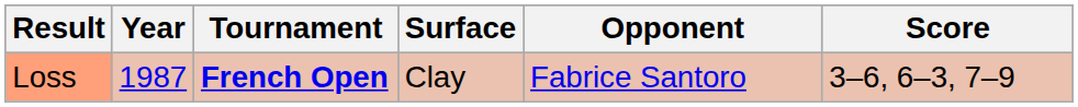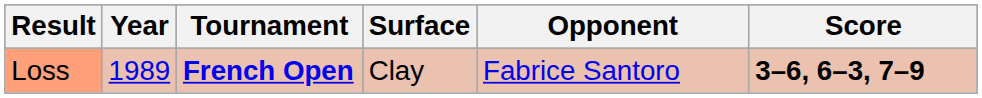Loss | Year: 1987 -> 1989
Loss | Score: normal -> bold
